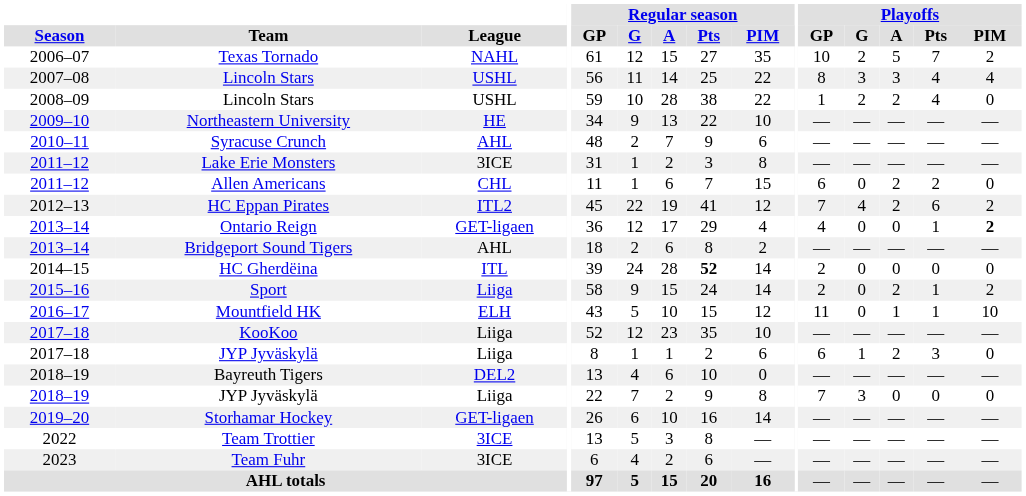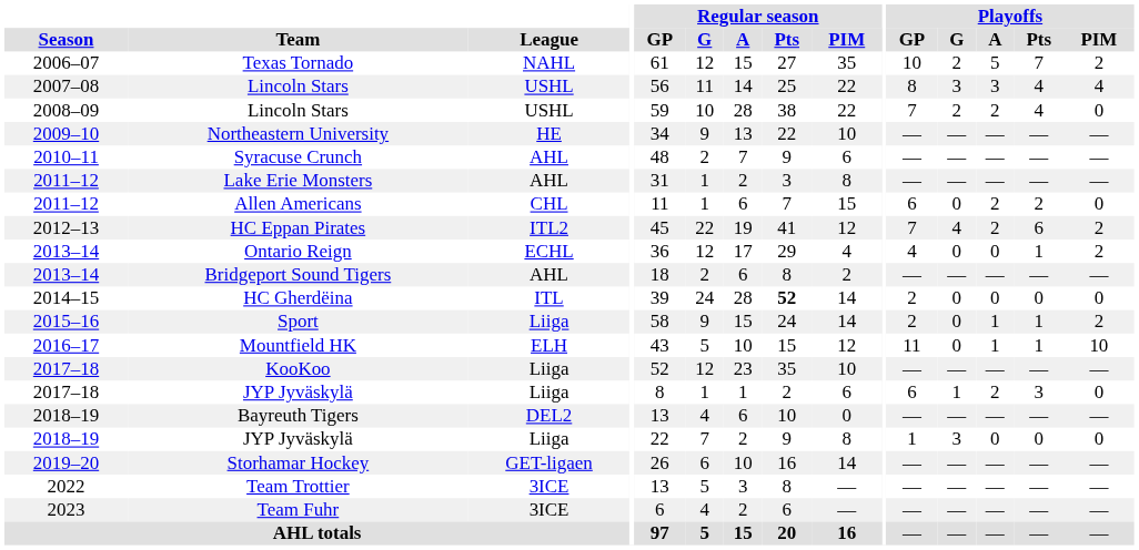2008–09 / Lincoln Stars | Playoffs / GP: 1 -> 7
Lake Erie Monsters | League: 3ICE -> AHL
Ontario Reign | League: GET-ligaen -> ECHL
Ontario Reign | Playoffs / PIM: bold -> normal
Sport | Playoffs / A: 2 -> 1
2018–19 / JYP Jyväskylä | Playoffs / GP: 7 -> 1
